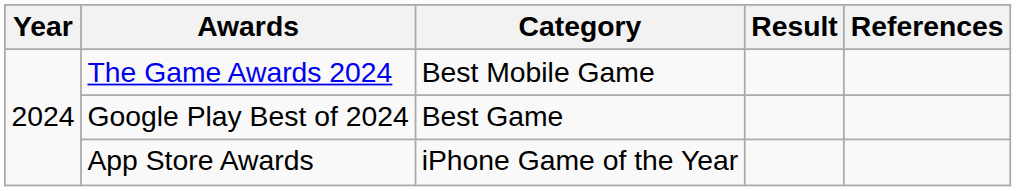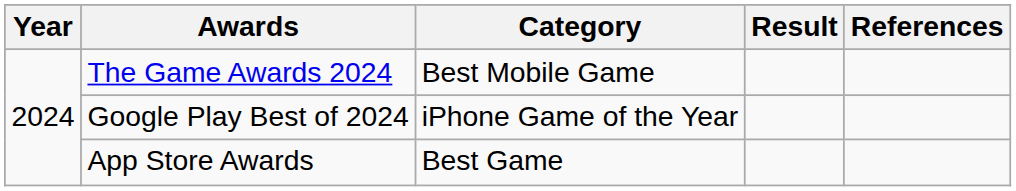Google Play Best of 2024 | Category: Best Game -> iPhone Game of the Year
App Store Awards | Category: iPhone Game of the Year -> Best Game
